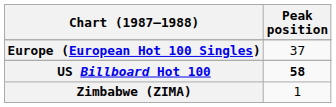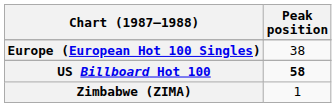Europe (European Hot 100 Singles) | Peak position: 37 -> 38
